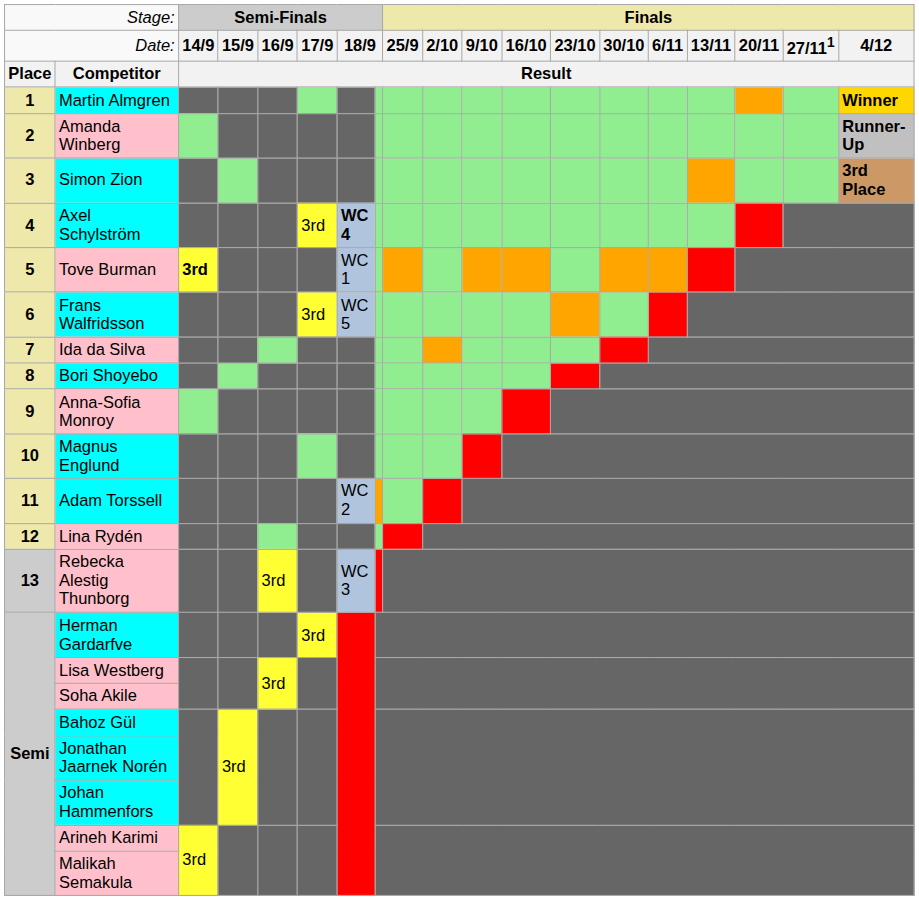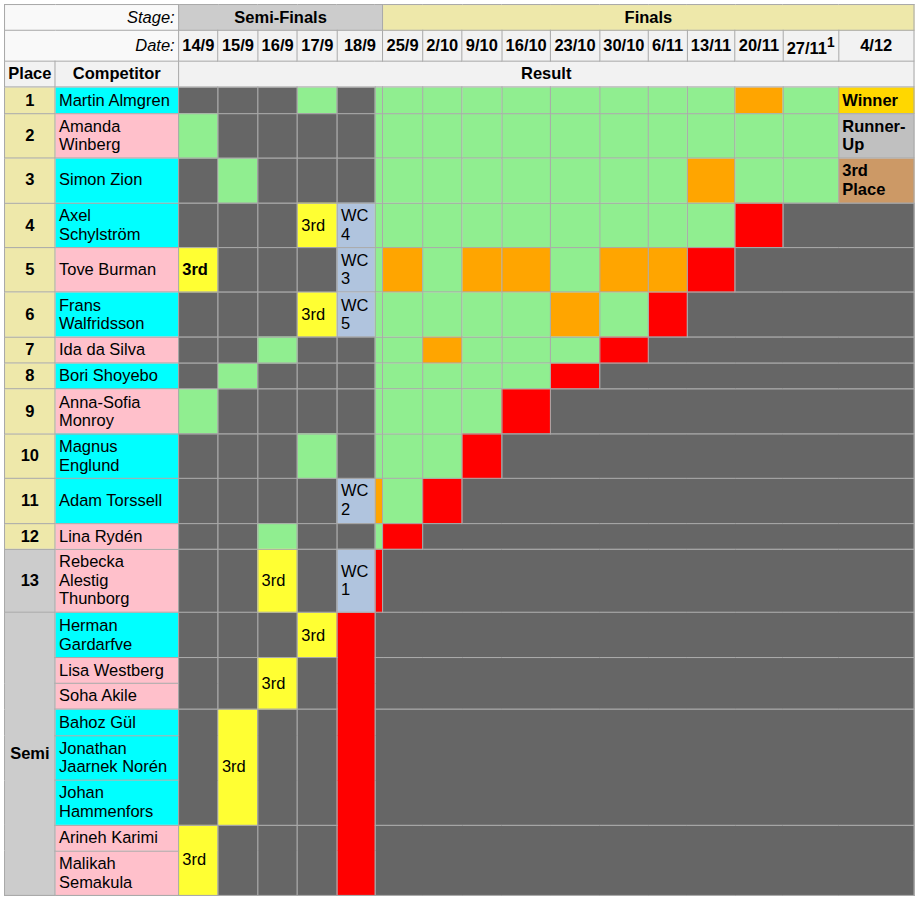Axel Schylström | column 7: bold -> normal
Tove Burman | column 7: WC 1 -> WC 3
Rebecka Alestig Thunborg | column 7: WC 3 -> WC 1
